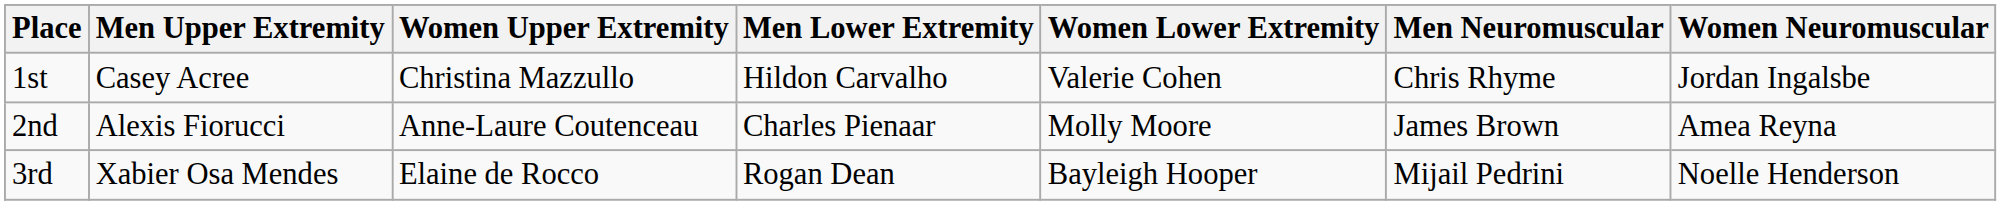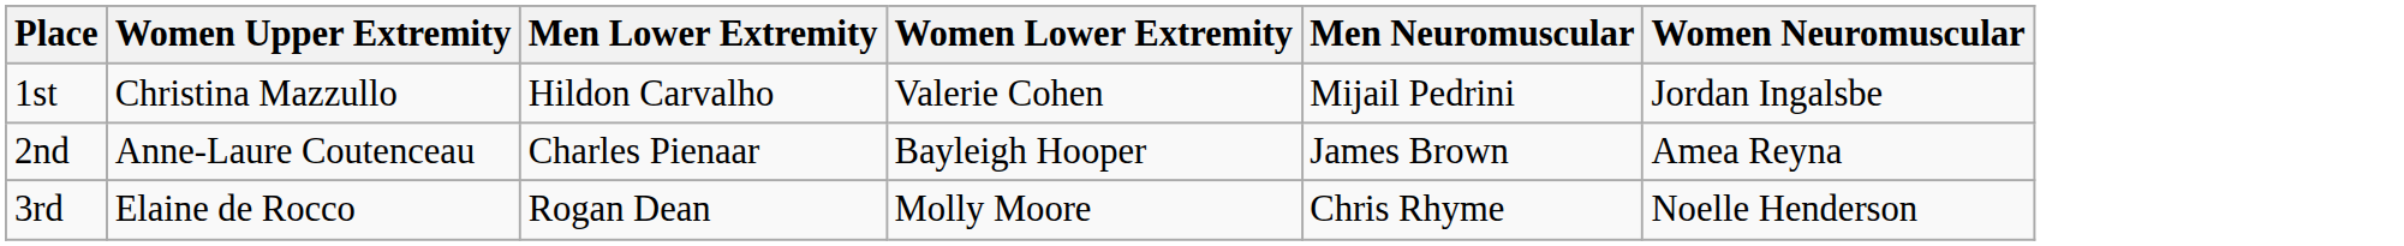- column: Men Upper Extremity | Casey Acree | Alexis Fiorucci | Xabier Osa Mendes
1st | Men Neuromuscular: Chris Rhyme -> Mijail Pedrini
2nd | Women Lower Extremity: Molly Moore -> Bayleigh Hooper
3rd | Women Lower Extremity: Bayleigh Hooper -> Molly Moore
3rd | Men Neuromuscular: Mijail Pedrini -> Chris Rhyme
